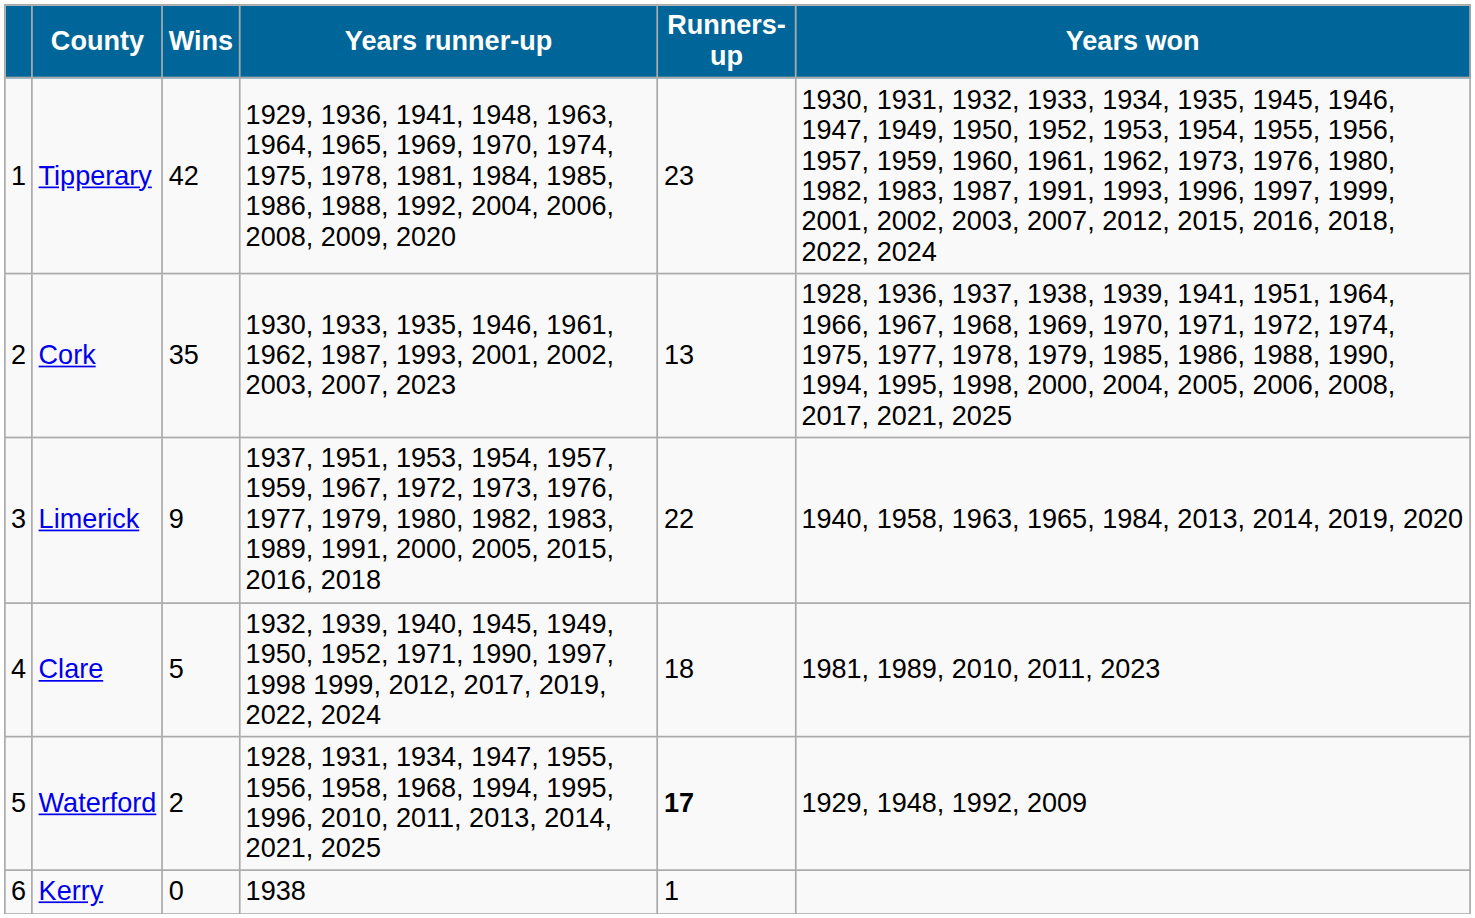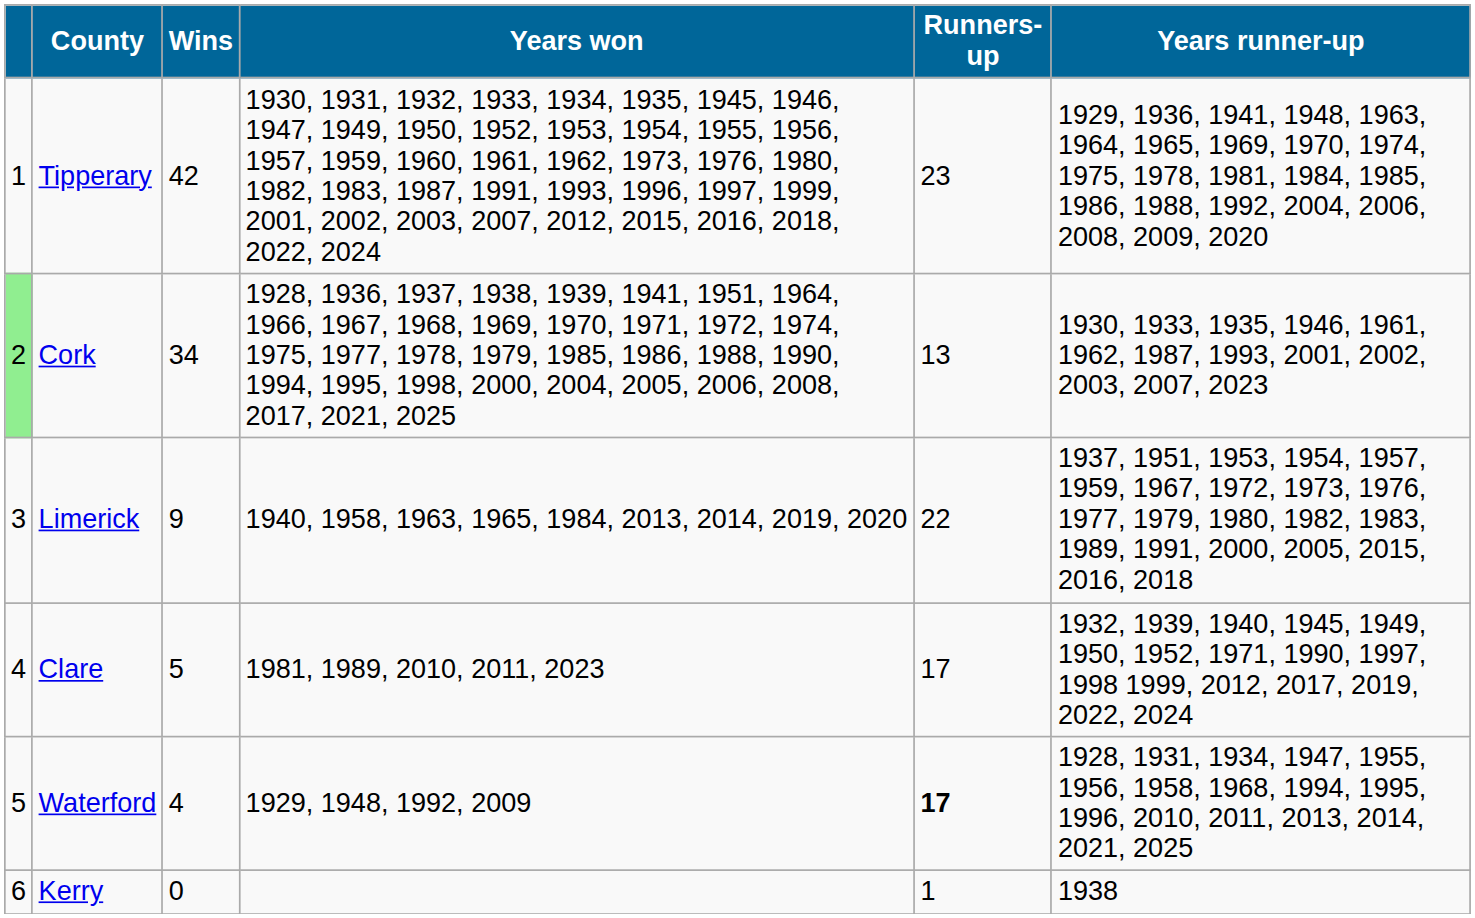columns swapped: Years won <-> Years runner-up
Cork | column 1: no background -> lightgreen background
Cork | Wins: 35 -> 34
Clare | Runners-up: 18 -> 17
Waterford | Wins: 2 -> 4
